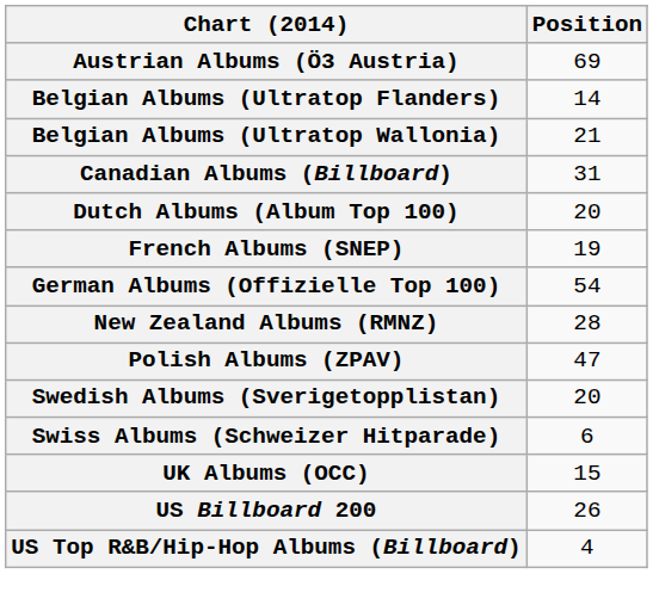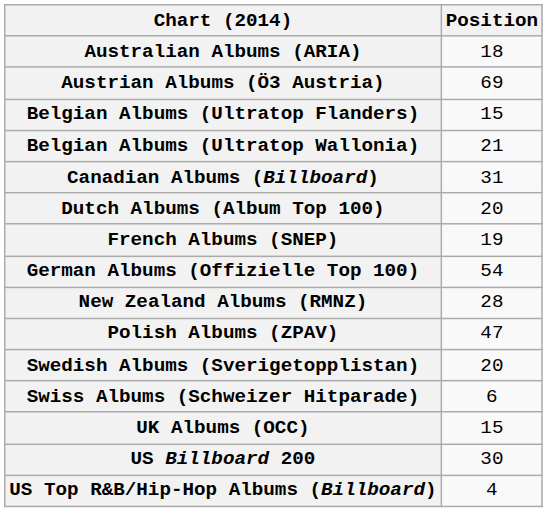+ row: Australian Albums (ARIA) | 18
Belgian Albums (Ultratop Flanders) | Position: 14 -> 15
US Billboard 200 | Position: 26 -> 30
